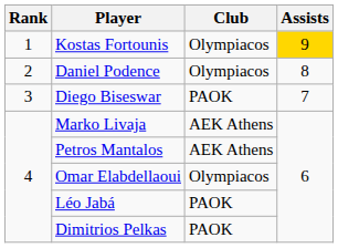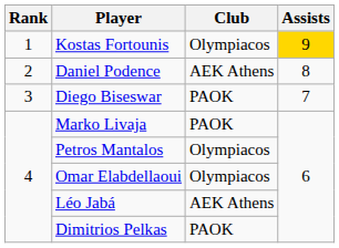Daniel Podence | Club: Olympiacos -> AEK Athens
Marko Livaja | Club: AEK Athens -> PAOK
Petros Mantalos | Club: AEK Athens -> Olympiacos
Léo Jabá | Club: PAOK -> AEK Athens
